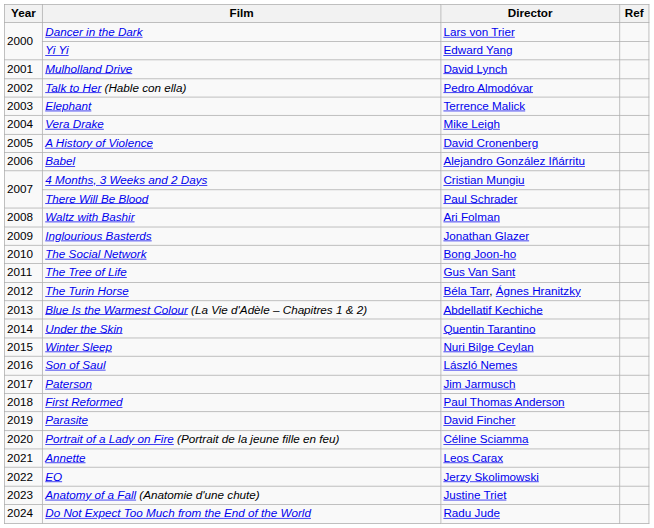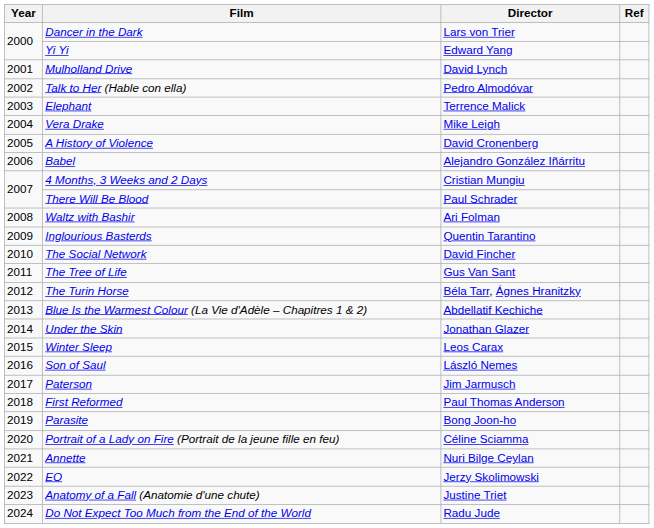Inglourious Basterds | Director: Jonathan Glazer -> Quentin Tarantino
The Social Network | Director: Bong Joon-ho -> David Fincher
Under the Skin | Director: Quentin Tarantino -> Jonathan Glazer
Winter Sleep | Director: Nuri Bilge Ceylan -> Leos Carax
Parasite | Director: David Fincher -> Bong Joon-ho
Annette | Director: Leos Carax -> Nuri Bilge Ceylan
